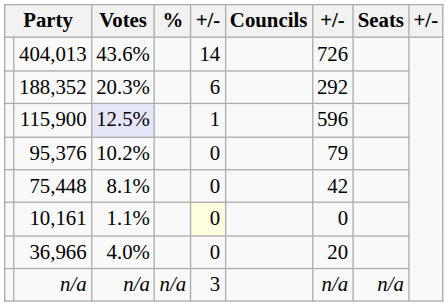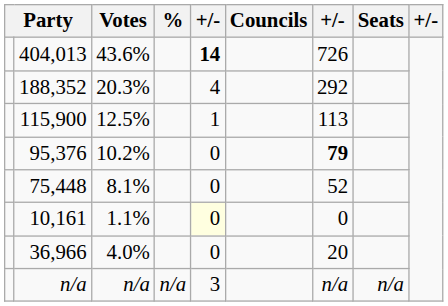404,013 | column 5: normal -> bold
188,352 | column 5: 6 -> 4
115,900 | Votes: lavender background -> no background
115,900 | column 7: 596 -> 113
95,376 | column 7: normal -> bold
75,448 | column 7: 42 -> 52
